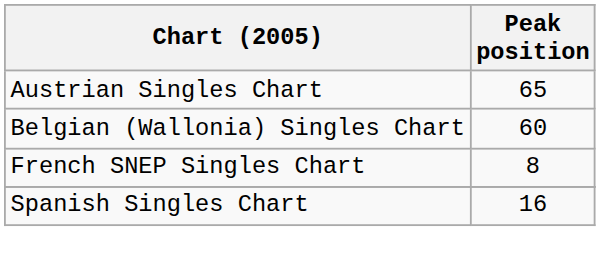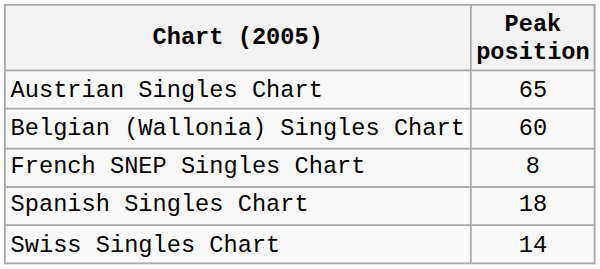Spanish Singles Chart | Peak position: 16 -> 18
+ row: Swiss Singles Chart | 14
